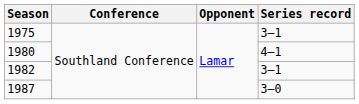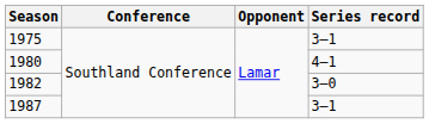1982 | Series record: 3–1 -> 3–0
1987 | Series record: 3–0 -> 3–1
